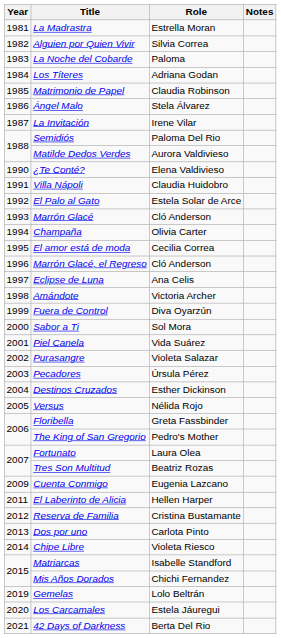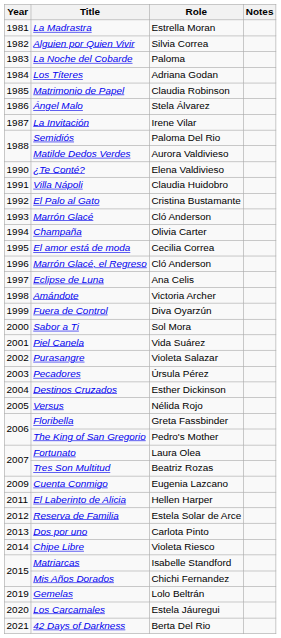El Palo al Gato | Role: Estela Solar de Arce -> Cristina Bustamante
Reserva de Familia | Role: Cristina Bustamante -> Estela Solar de Arce
